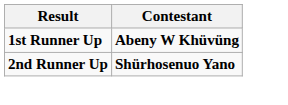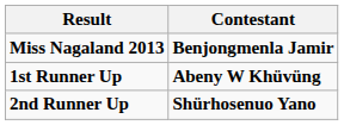+ row: Miss Nagaland 2013 | Benjongmenla Jamir
